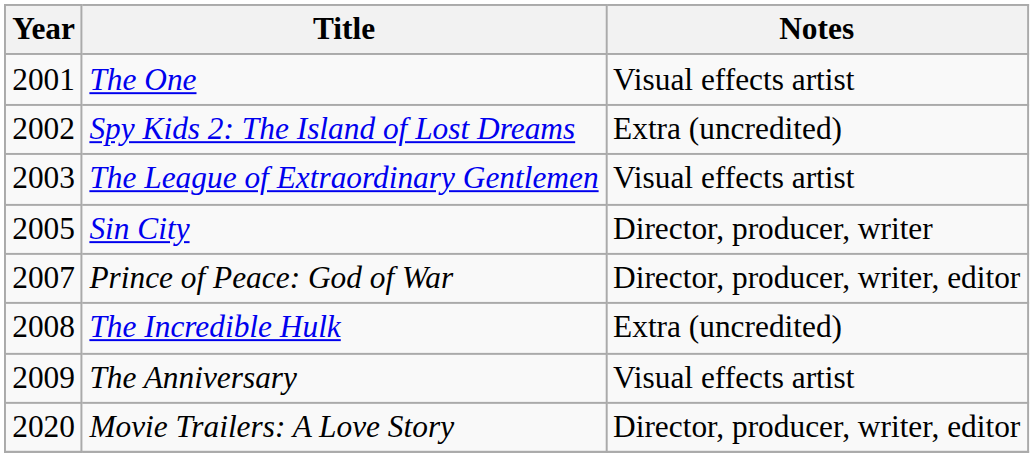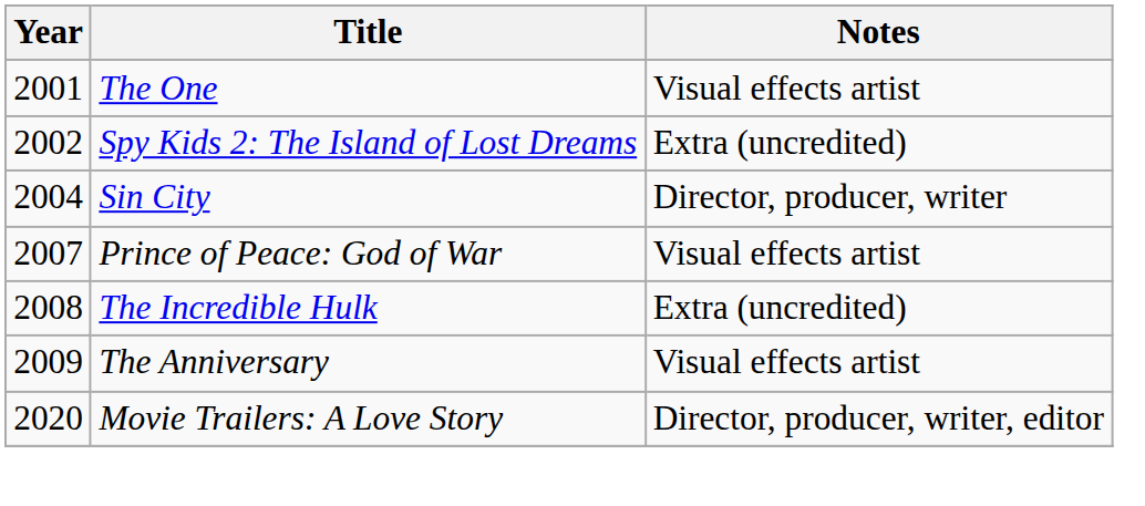- row: 2003 | The League of Extraordinary Gentlemen | Visual effects artist
Sin City | Year: 2005 -> 2004
Prince of Peace: God of War | Notes: Director, producer, writer, editor -> Visual effects artist
